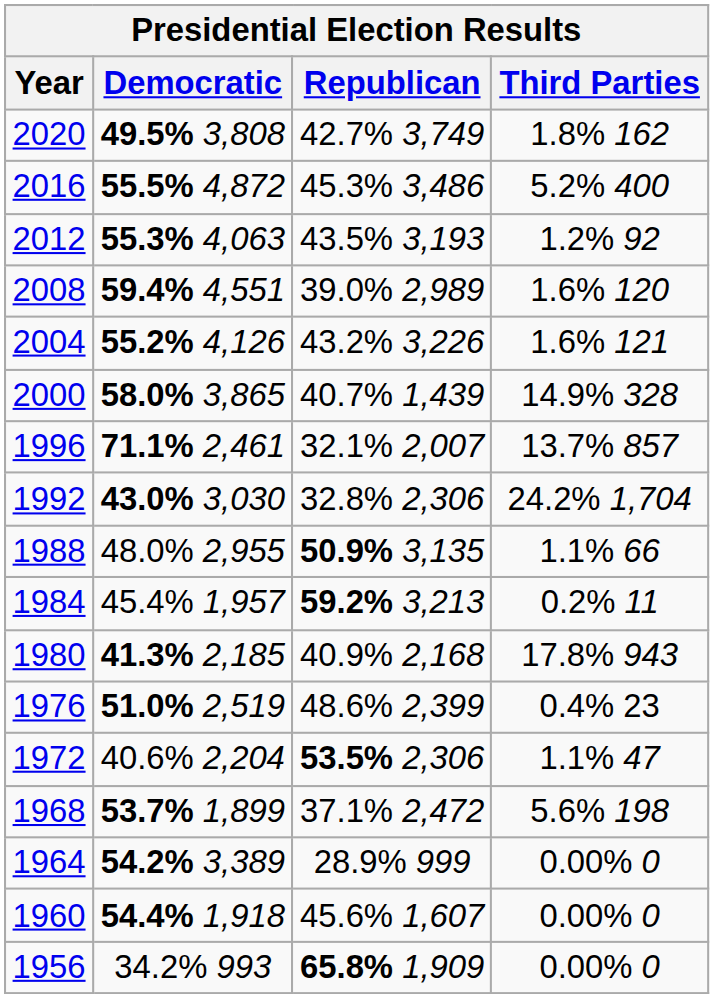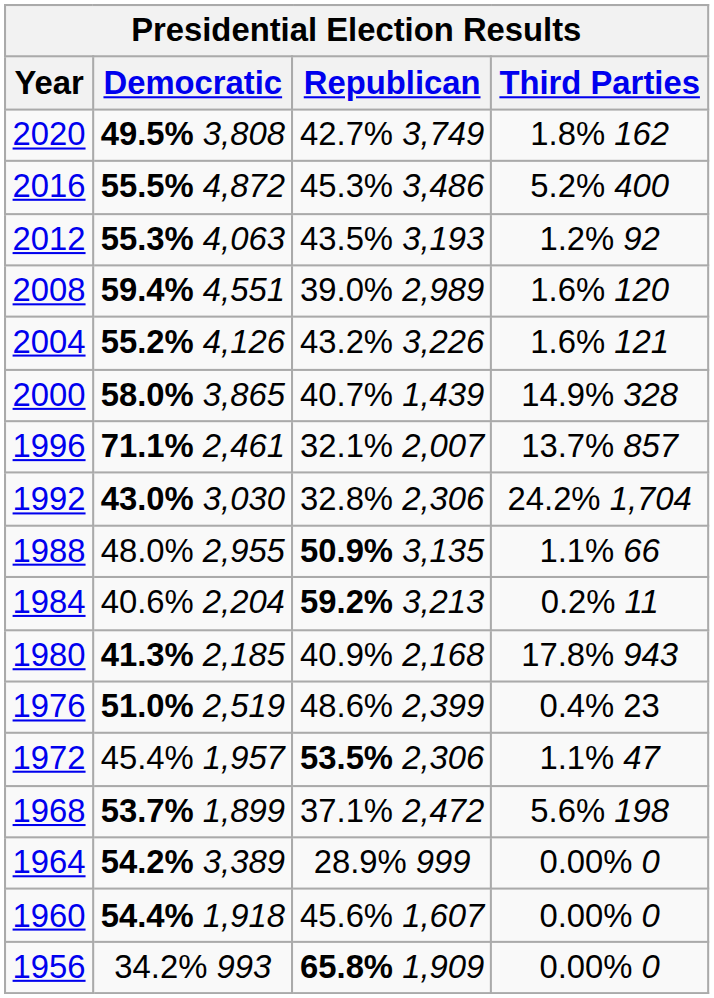1984 | Democratic: 45.4% 1,957 -> 40.6% 2,204
1972 | Democratic: 40.6% 2,204 -> 45.4% 1,957
